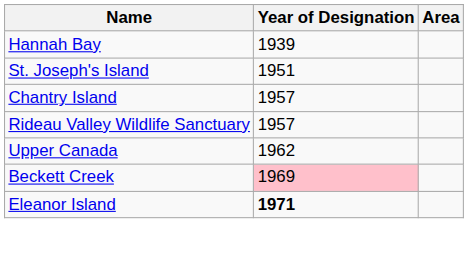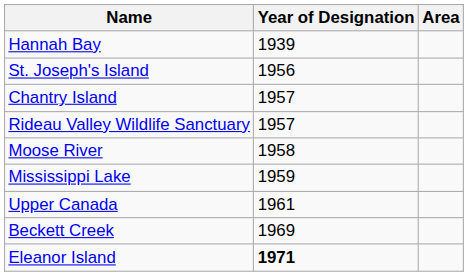St. Joseph's Island | Year of Designation: 1951 -> 1956
+ row: Moose River | 1958
+ row: Mississippi Lake | 1959
Upper Canada | Year of Designation: 1962 -> 1961
Beckett Creek | Year of Designation: pink background -> no background
